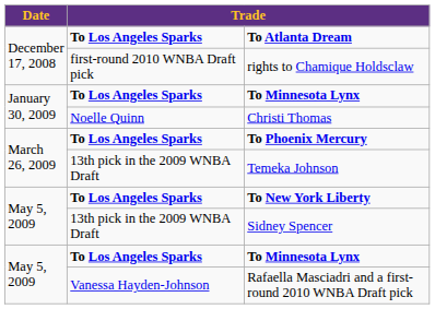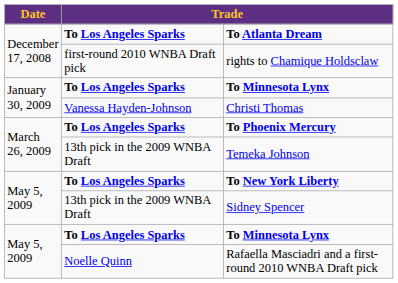Christi Thomas | column 2: Noelle Quinn -> Vanessa Hayden-Johnson
Rafaella Masciadri and a first-round 2010 WNBA Draft pick | column 2: Vanessa Hayden-Johnson -> Noelle Quinn
